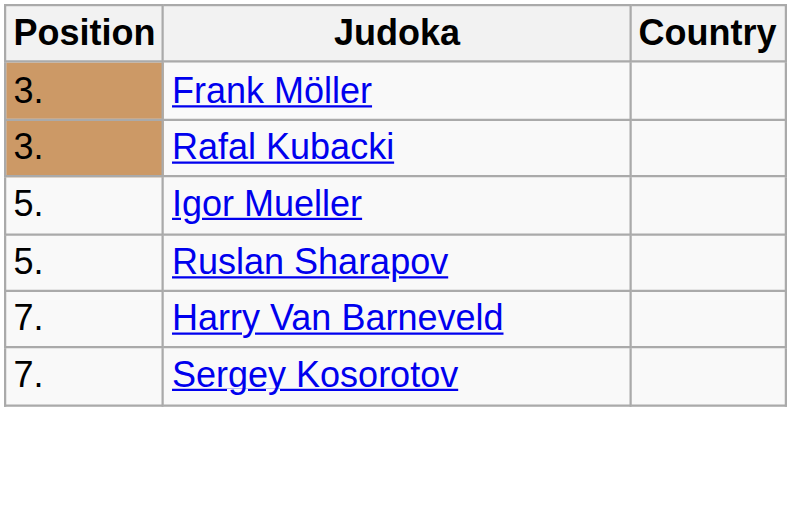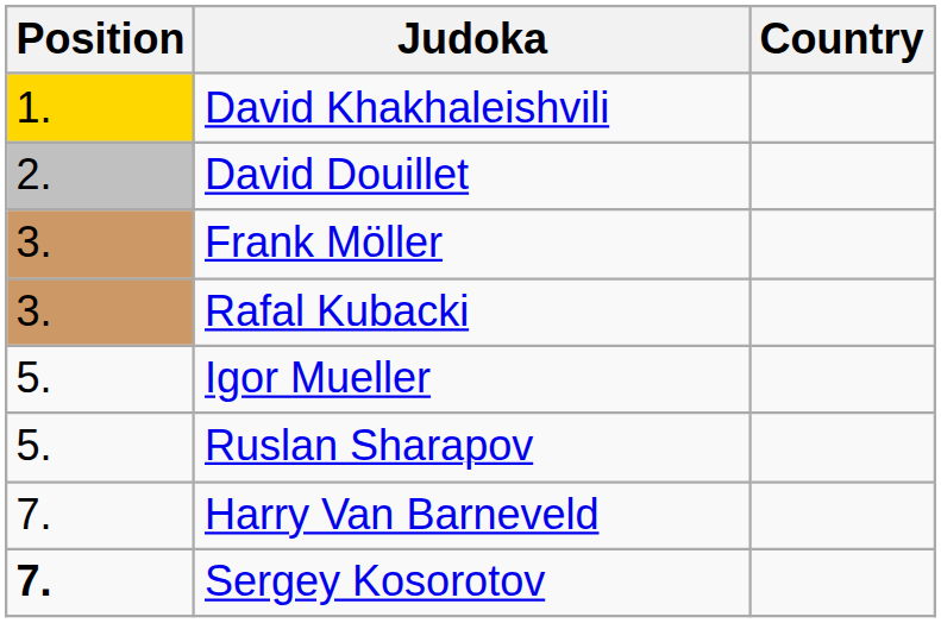+ row: 1. | David Khakhaleishvili
+ row: 2. | David Douillet
Sergey Kosorotov | Position: normal -> bold
